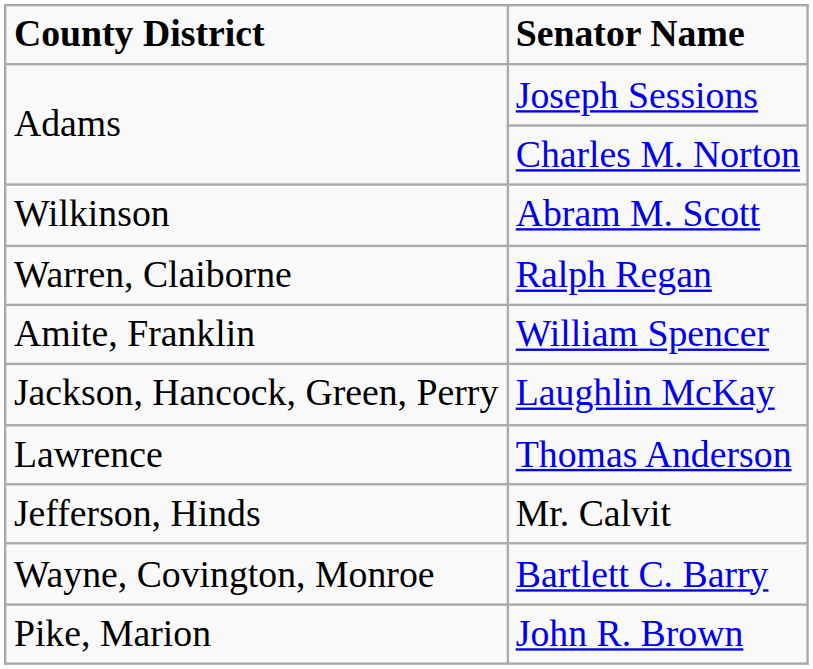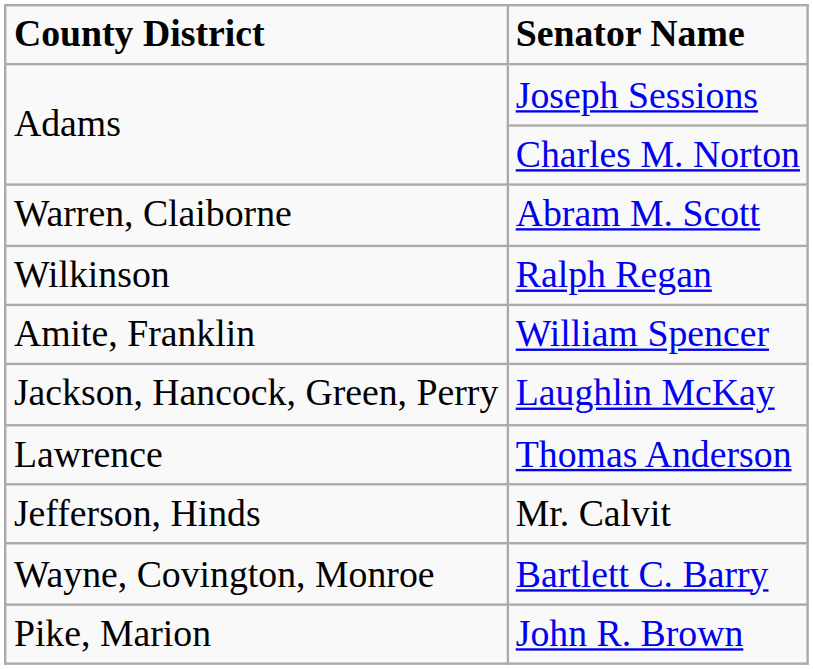Abram M. Scott | County District: Wilkinson -> Warren, Claiborne
Ralph Regan | County District: Warren, Claiborne -> Wilkinson
